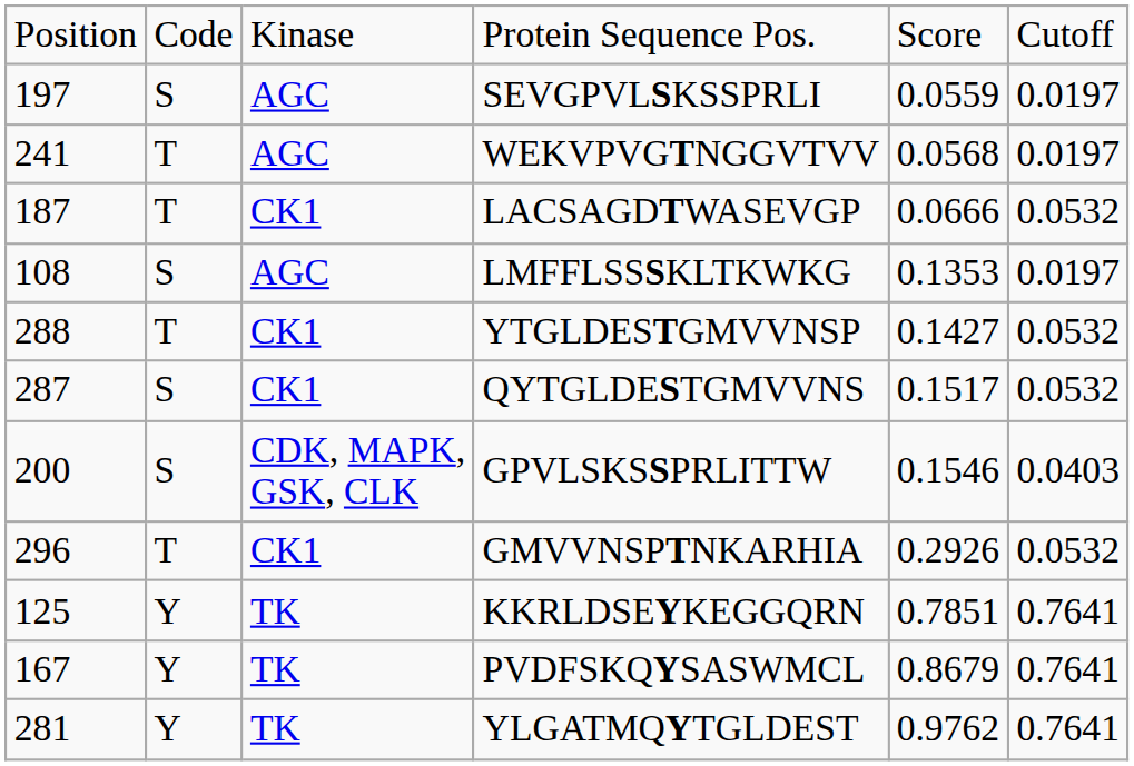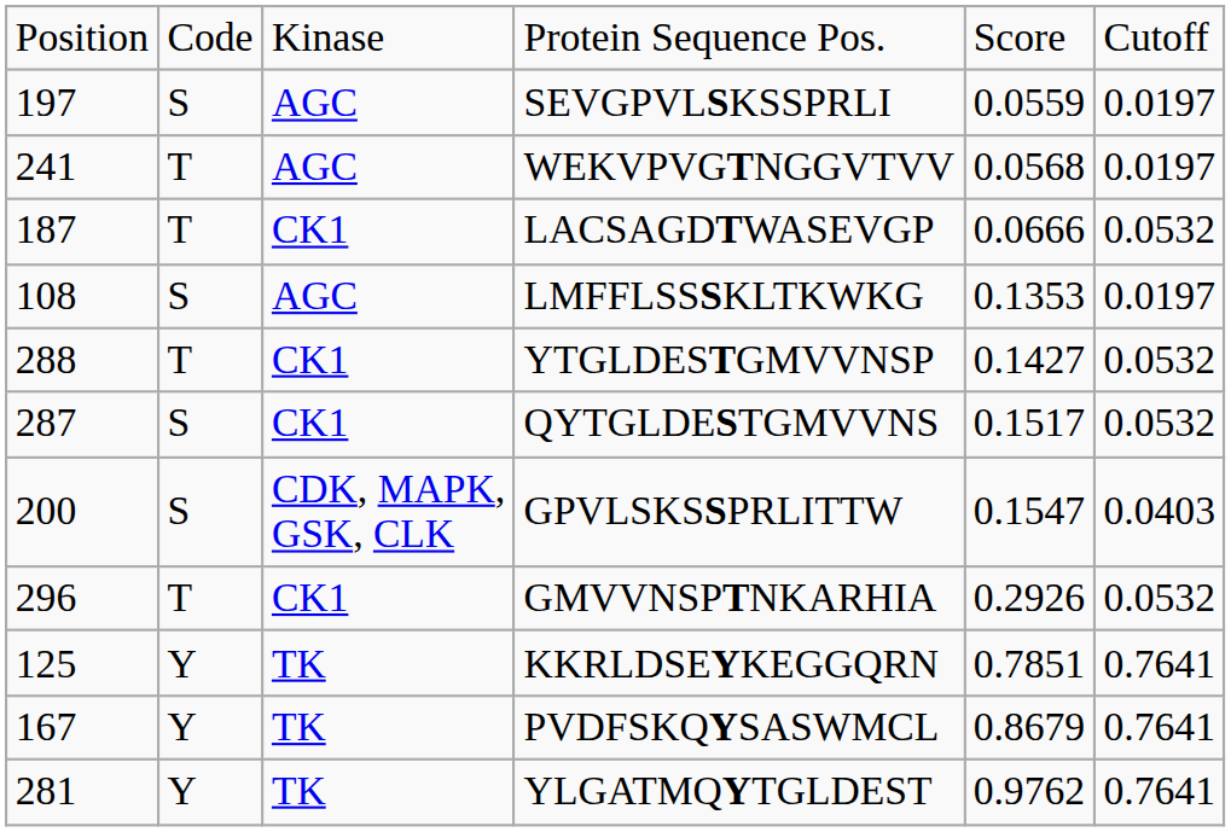GPVLSKSSPRLITTW | column 5: 0.1546 -> 0.1547
